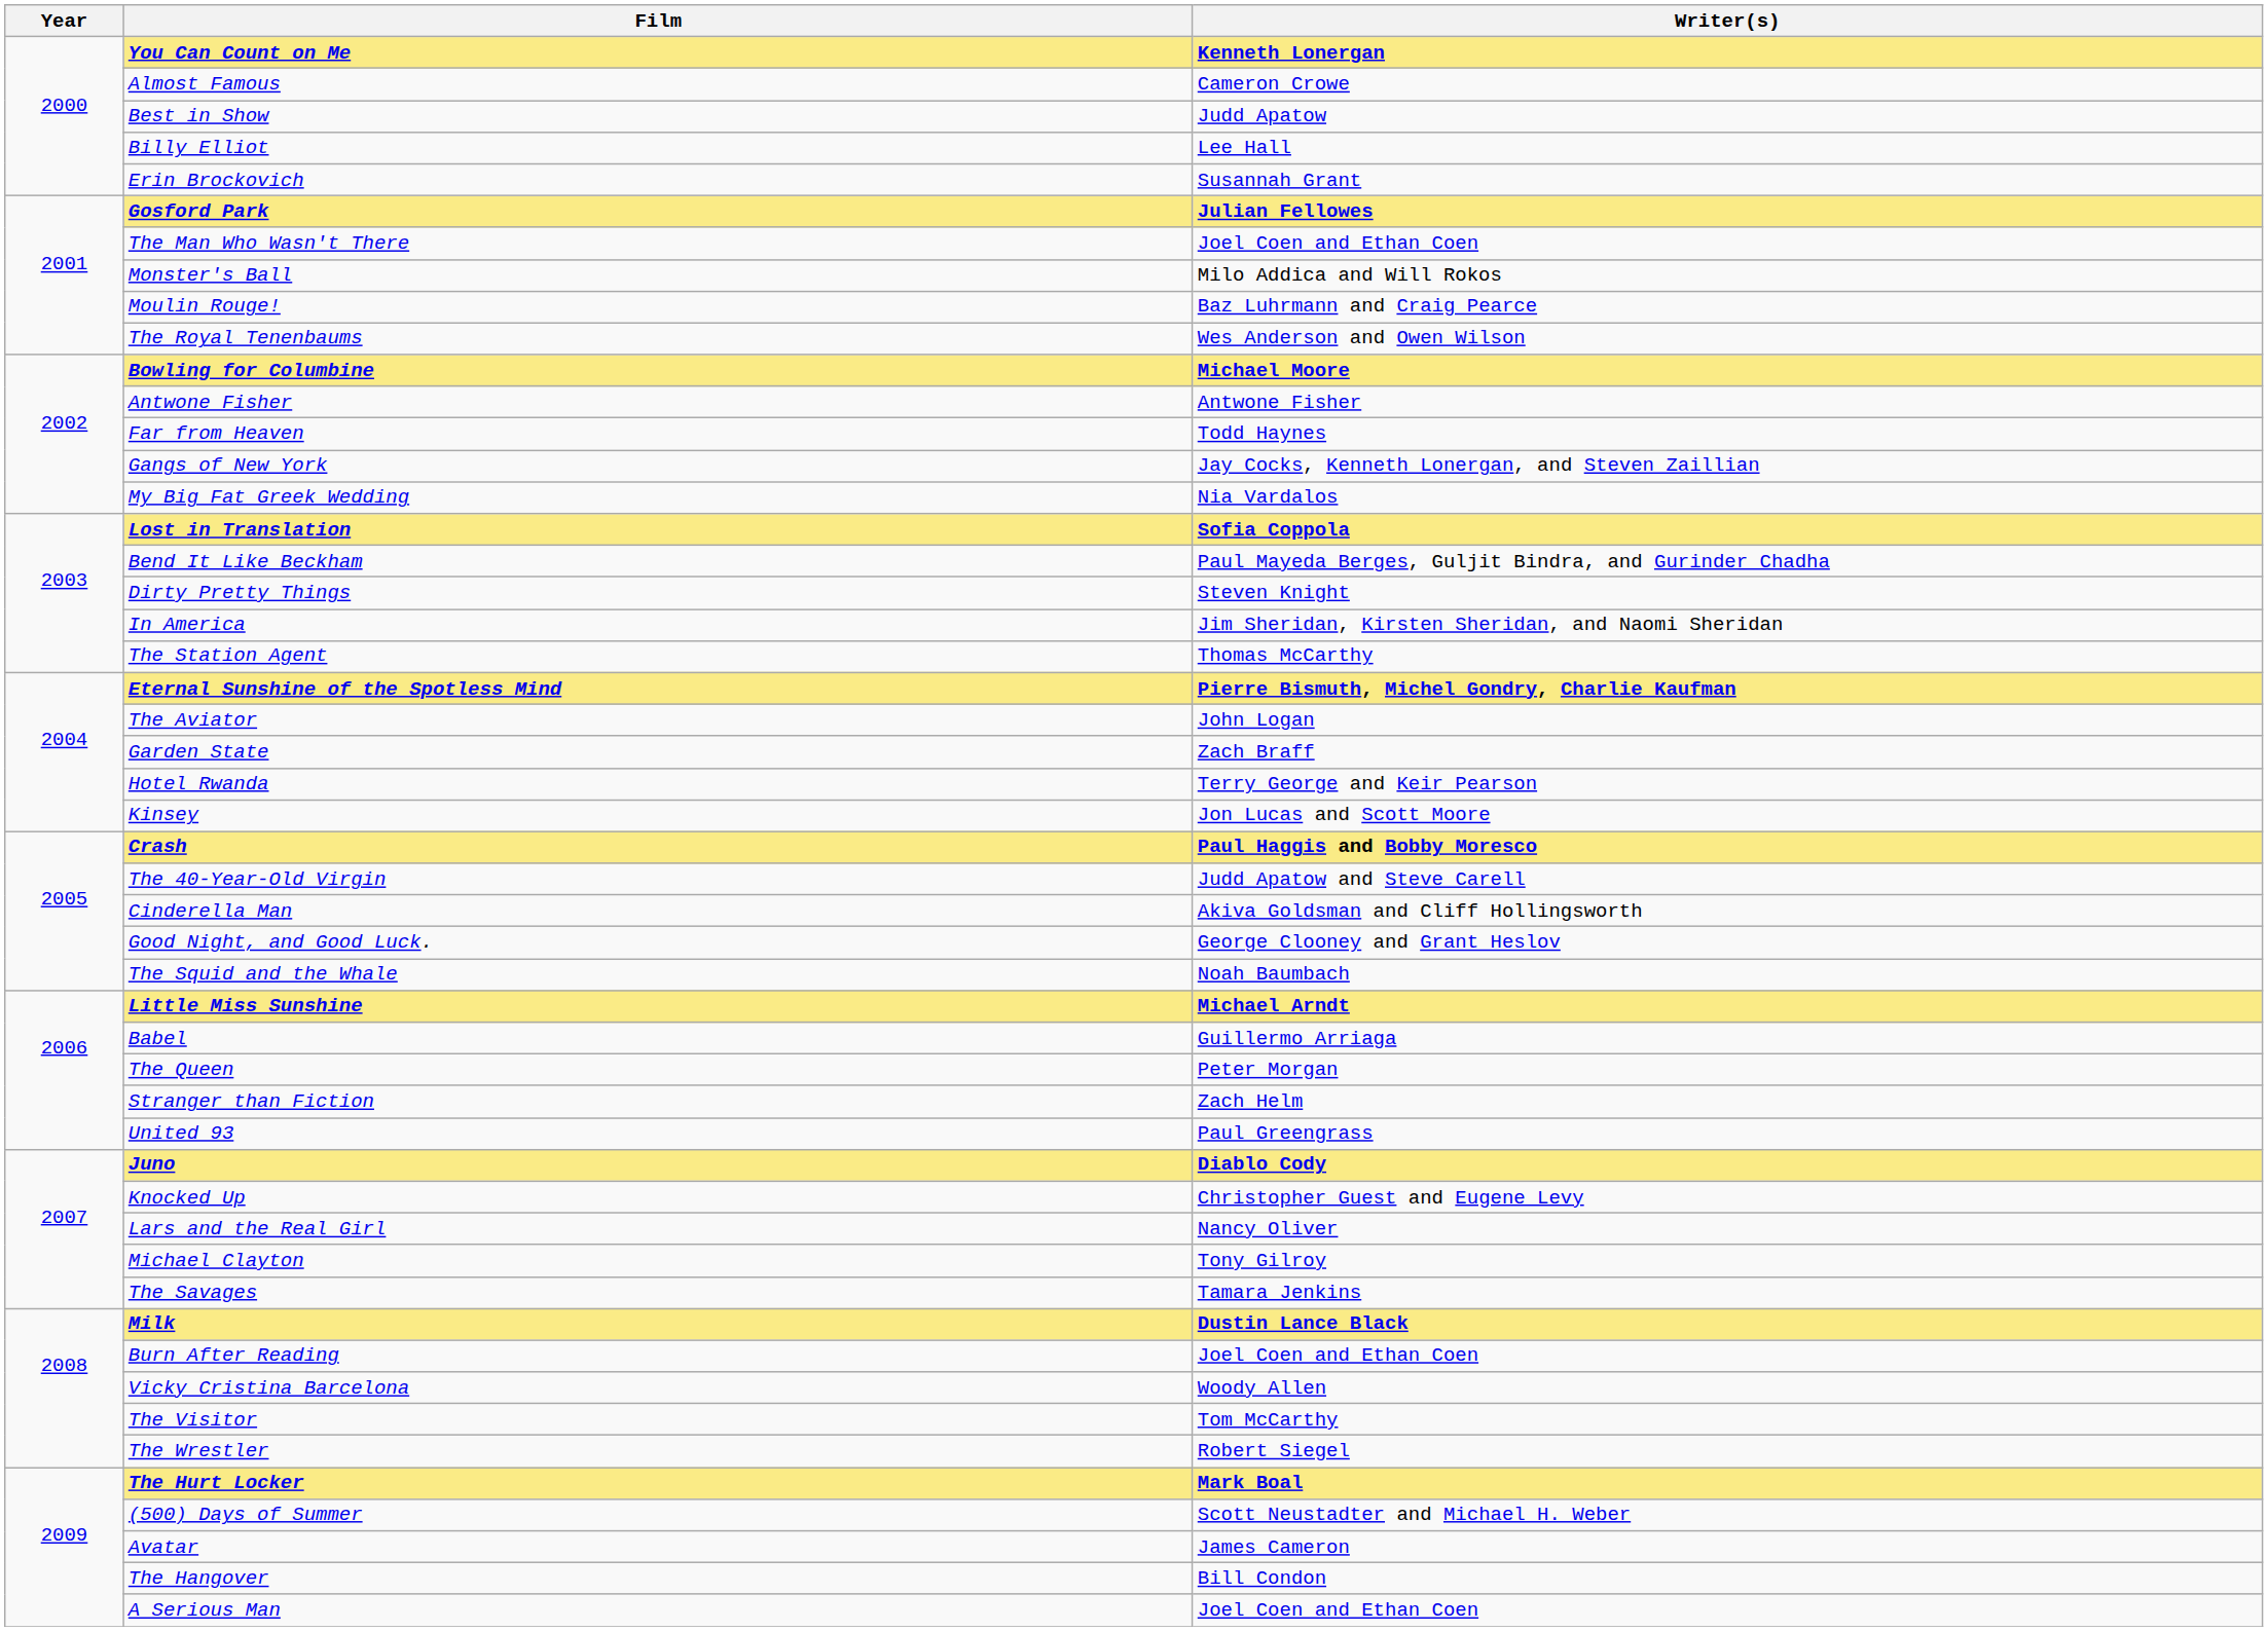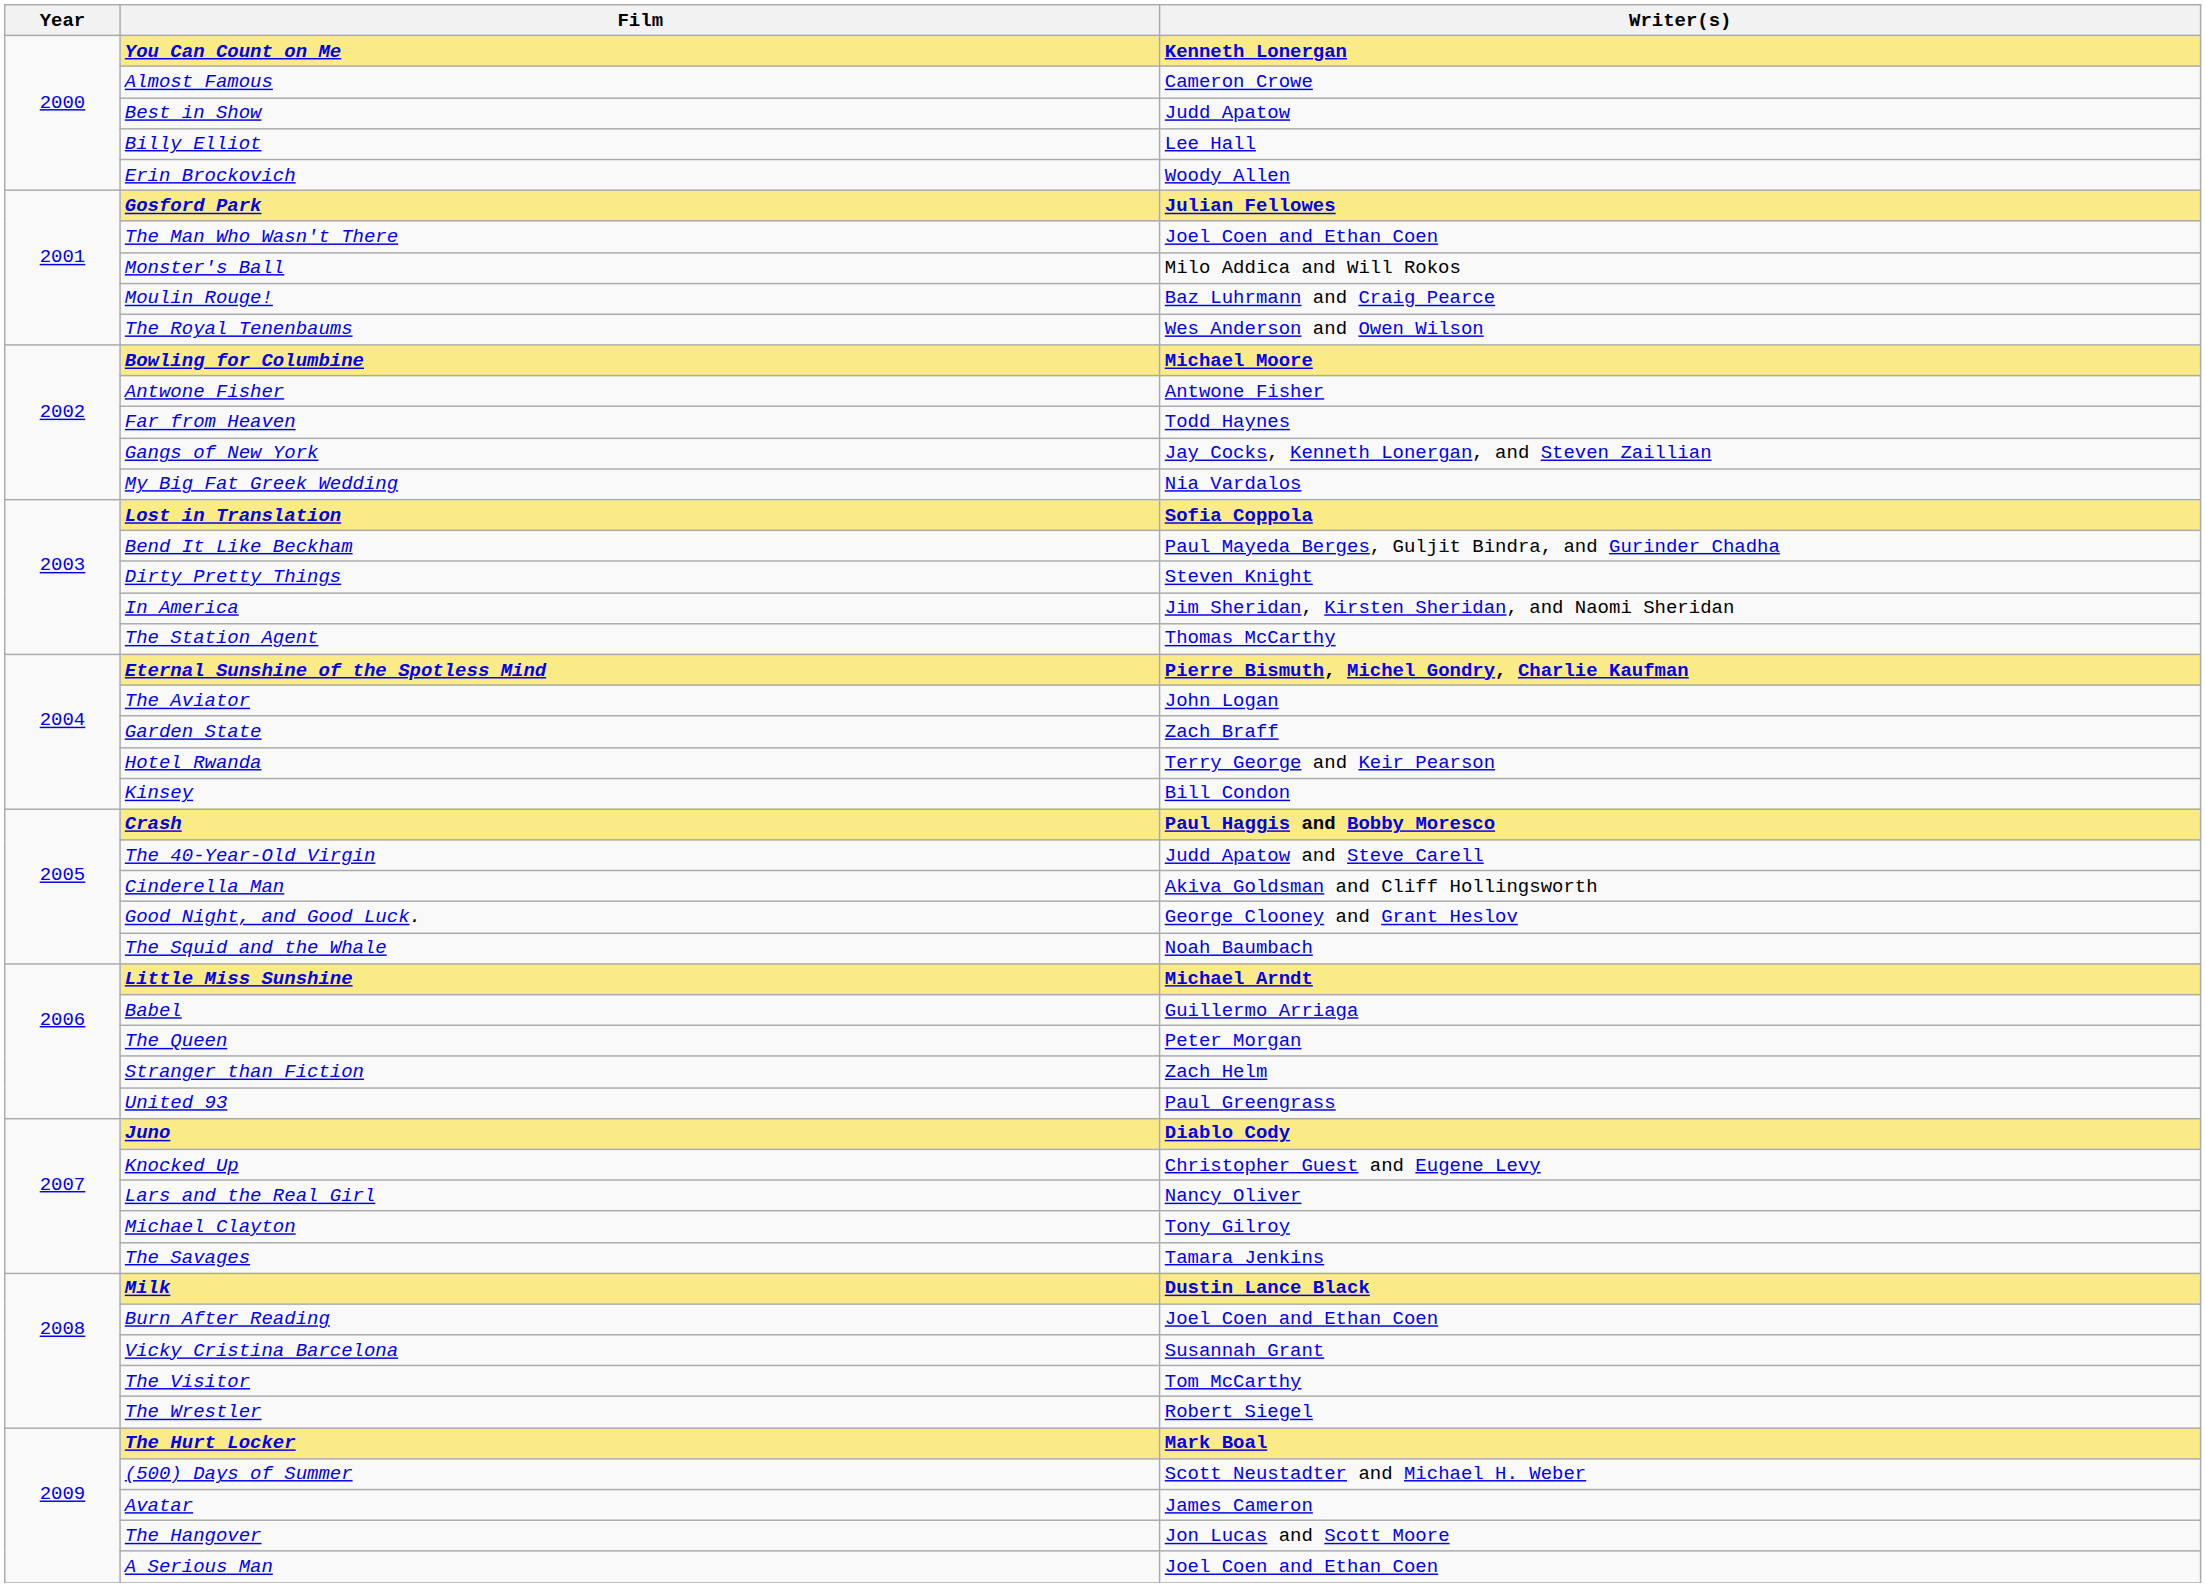Erin Brockovich | Writer(s): Susannah Grant -> Woody Allen
Kinsey | Writer(s): Jon Lucas and Scott Moore -> Bill Condon
Vicky Cristina Barcelona | Writer(s): Woody Allen -> Susannah Grant
The Hangover | Writer(s): Bill Condon -> Jon Lucas and Scott Moore
